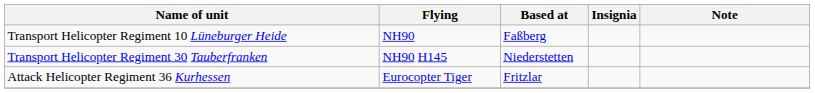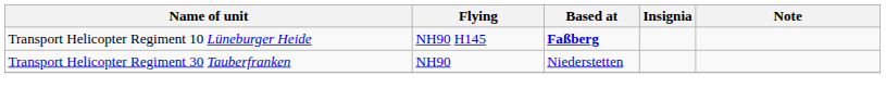Transport Helicopter Regiment 10 Lüneburger Heide | Flying: NH90 -> NH90 H145
Transport Helicopter Regiment 10 Lüneburger Heide | Based at: normal -> bold
Transport Helicopter Regiment 30 Tauberfranken | Flying: NH90 H145 -> NH90
- row: Attack Helicopter Regiment 36 Kurhessen | Eurocopter Tiger | Fritzlar
